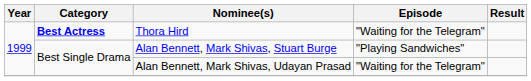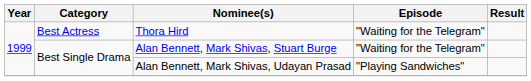Thora Hird | Category: bold -> normal
Alan Bennett, Mark Shivas, Stuart Burge | Episode: "Playing Sandwiches" -> "Waiting for the Telegram"
Alan Bennett, Mark Shivas, Udayan Prasad | Episode: "Waiting for the Telegram" -> "Playing Sandwiches"
